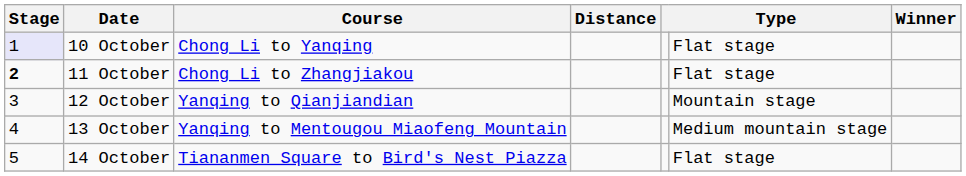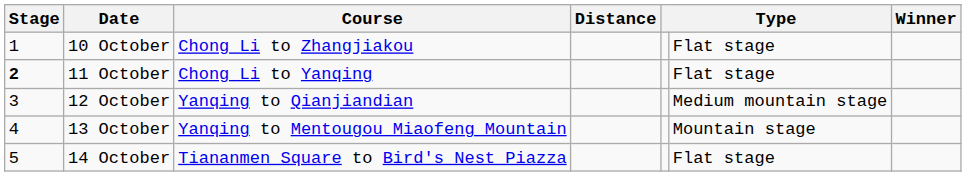10 October | Stage: lavender background -> no background
10 October | Course: Chong Li to Yanqing -> Chong Li to Zhangjiakou
11 October | Course: Chong Li to Zhangjiakou -> Chong Li to Yanqing
12 October | column 6: Mountain stage -> Medium mountain stage
13 October | column 6: Medium mountain stage -> Mountain stage
